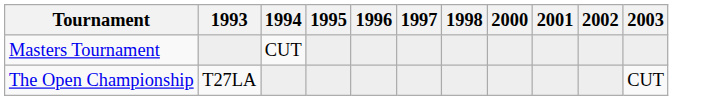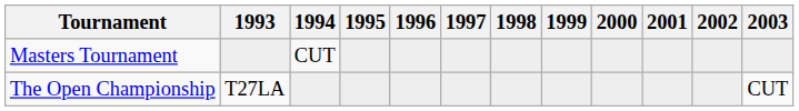+ column: 1999
